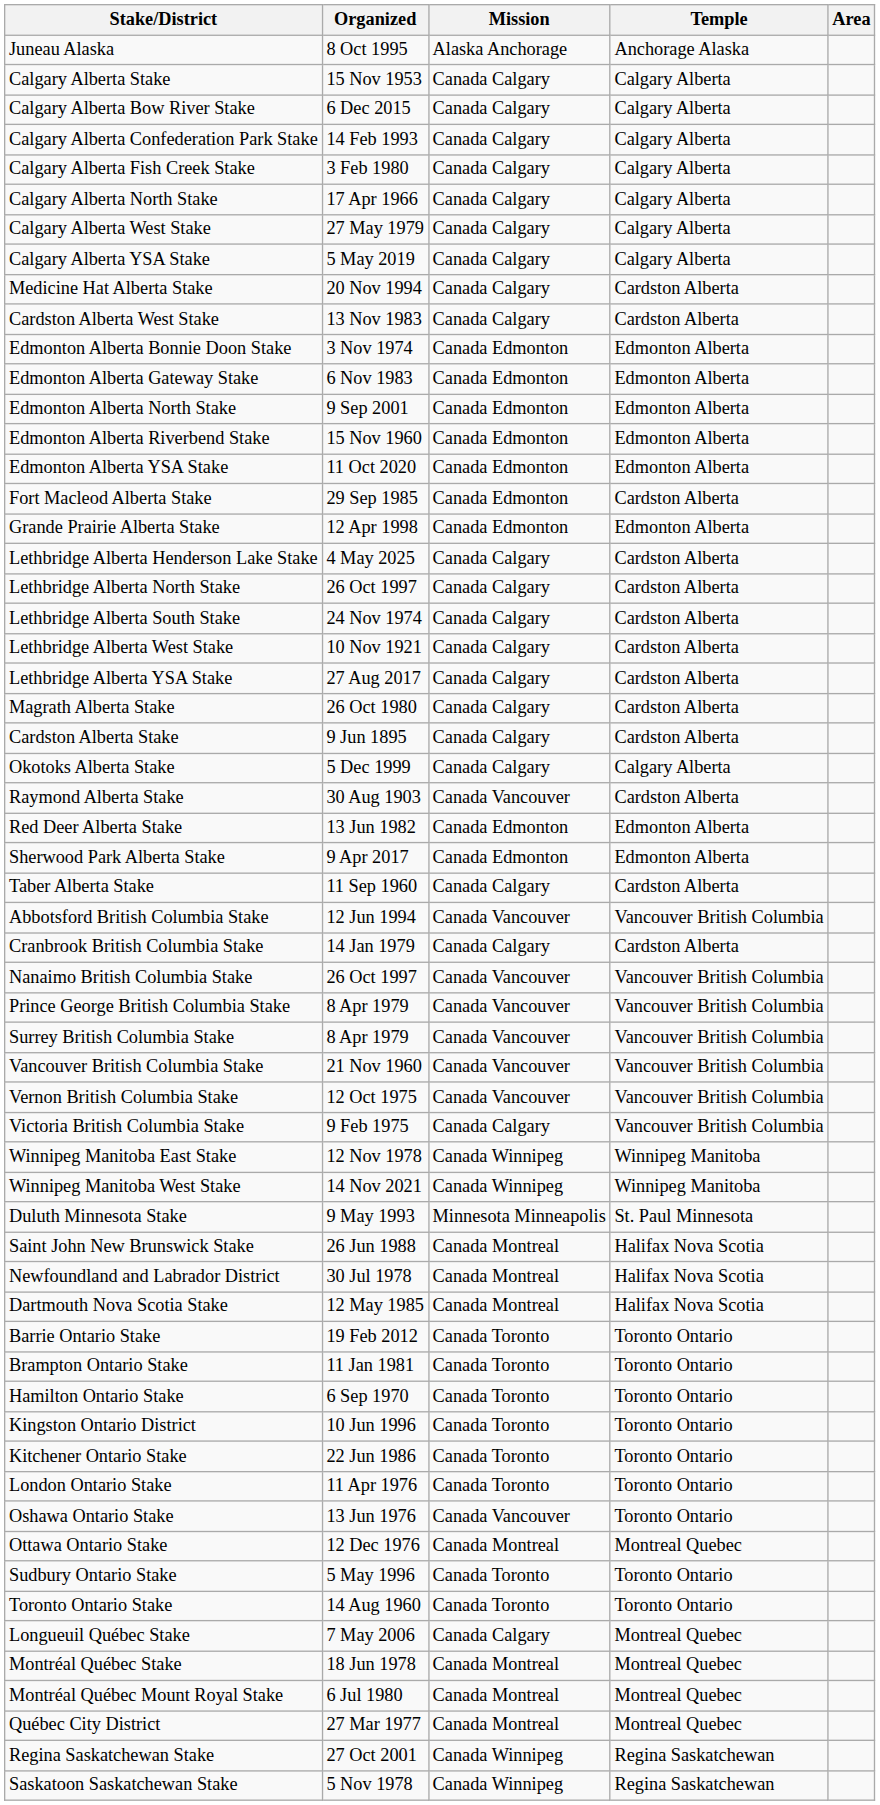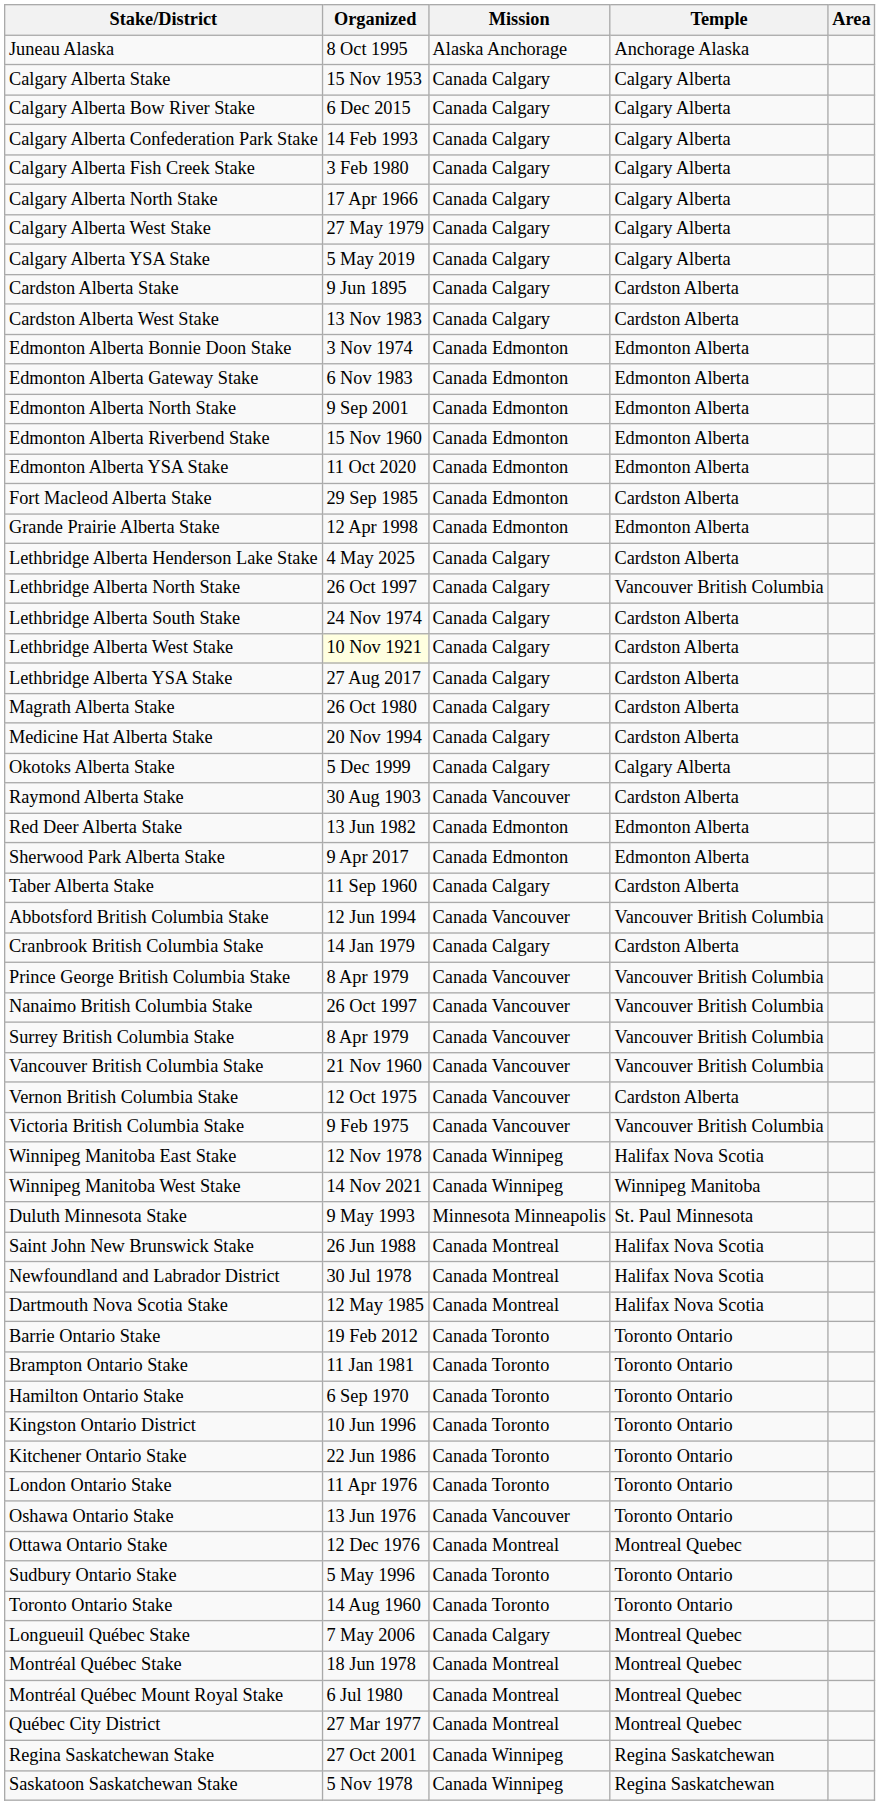rows swapped: Cardston Alberta Stake <-> Medicine Hat Alberta Stake
Lethbridge Alberta North Stake | Temple: Cardston Alberta -> Vancouver British Columbia
Lethbridge Alberta West Stake | Organized: no background -> lightyellow background
rows swapped: Nanaimo British Columbia Stake <-> Prince George British Columbia Stake
Vernon British Columbia Stake | Temple: Vancouver British Columbia -> Cardston Alberta
Victoria British Columbia Stake | Mission: Canada Calgary -> Canada Vancouver
Winnipeg Manitoba East Stake | Temple: Winnipeg Manitoba -> Halifax Nova Scotia
